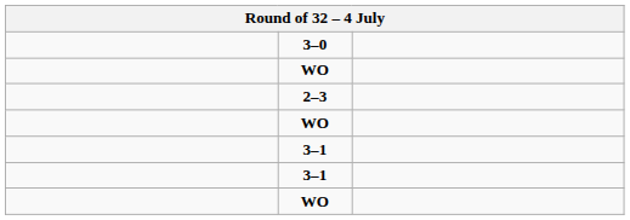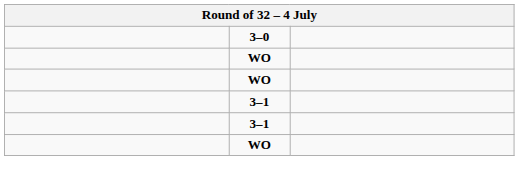- row: 2–3
